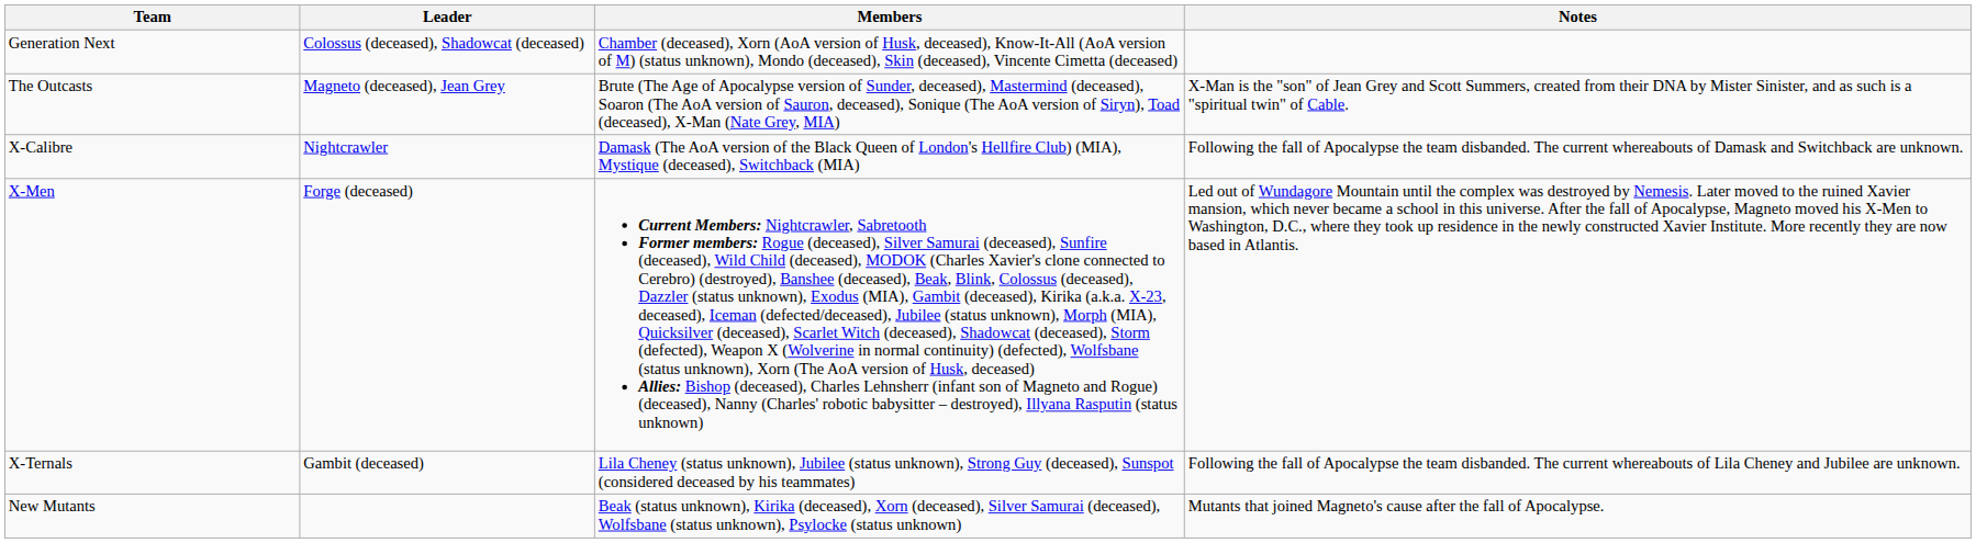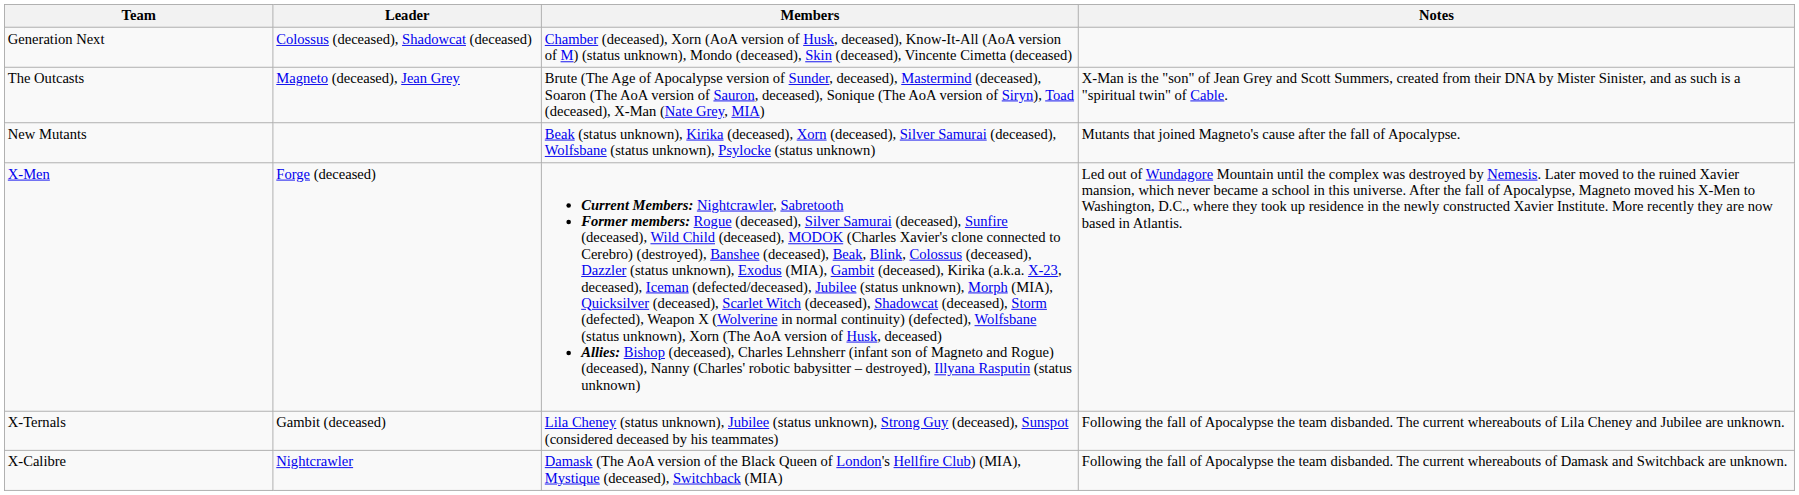rows swapped: X-Calibre <-> New Mutants
